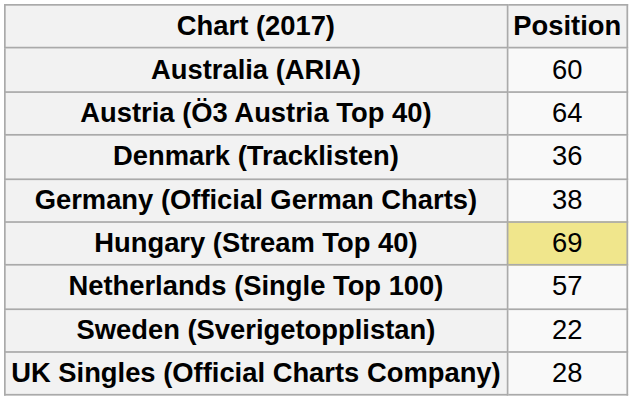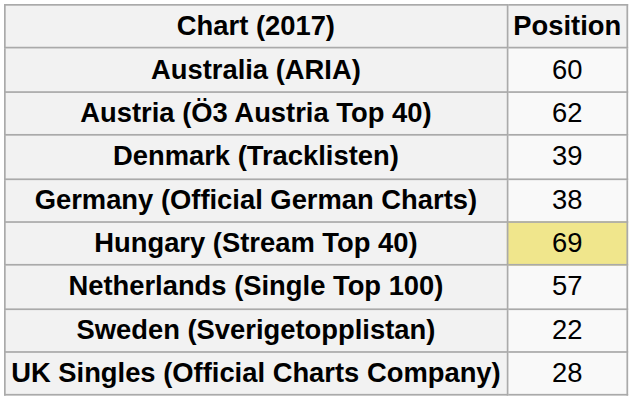Austria (Ö3 Austria Top 40) | Position: 64 -> 62
Denmark (Tracklisten) | Position: 36 -> 39
